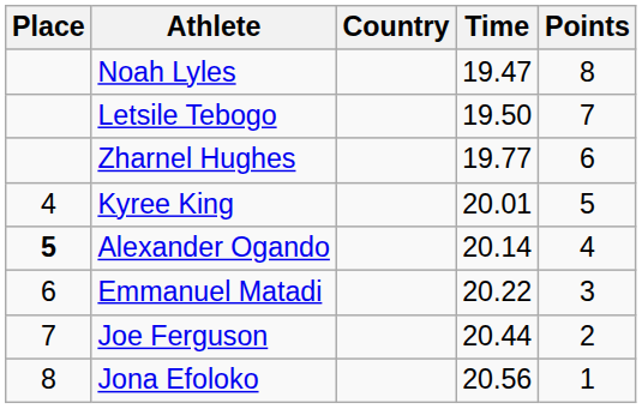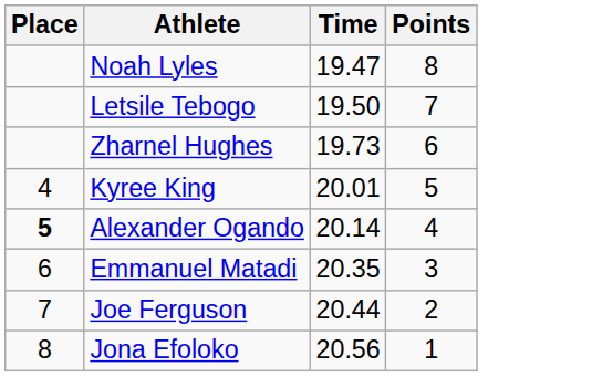- column: Country
Zharnel Hughes | Time: 19.77 -> 19.73
Emmanuel Matadi | Time: 20.22 -> 20.35
